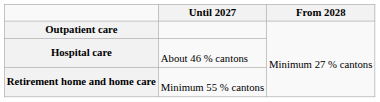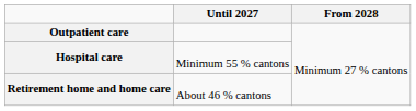Hospital care | Until 2027: About 46 % cantons -> Minimum 55 % cantons
Retirement home and home care | Until 2027: Minimum 55 % cantons -> About 46 % cantons
